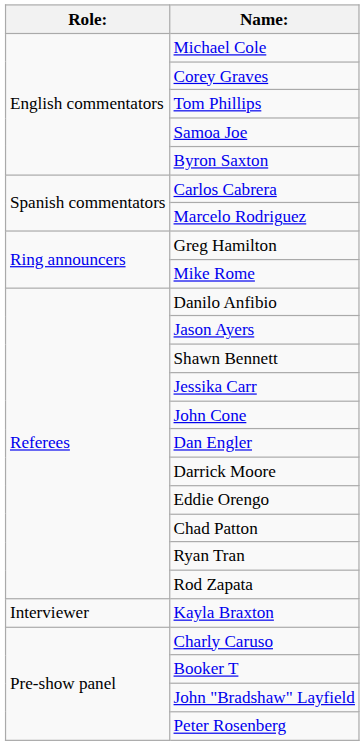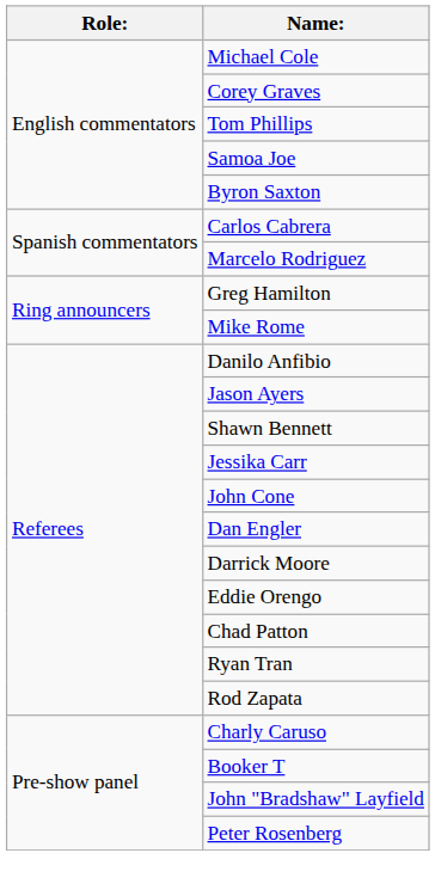- row: Interviewer | Kayla Braxton
